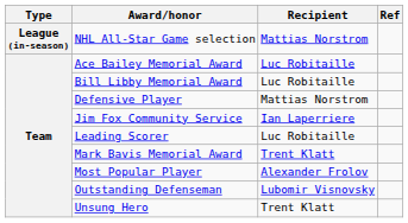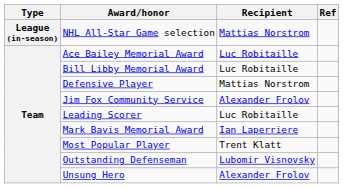Jim Fox Community Service | Recipient: Ian Laperriere -> Alexander Frolov
Mark Bavis Memorial Award | Recipient: Trent Klatt -> Ian Laperriere
Most Popular Player | Recipient: Alexander Frolov -> Trent Klatt
Unsung Hero | Recipient: Trent Klatt -> Alexander Frolov
